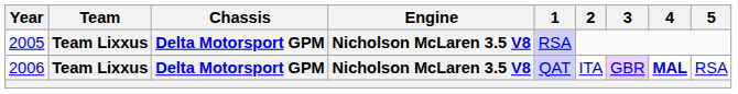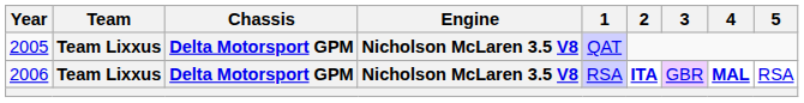2005 | 1: RSA -> QAT
2006 | 1: QAT -> RSA
2006 | 2: normal -> bold
